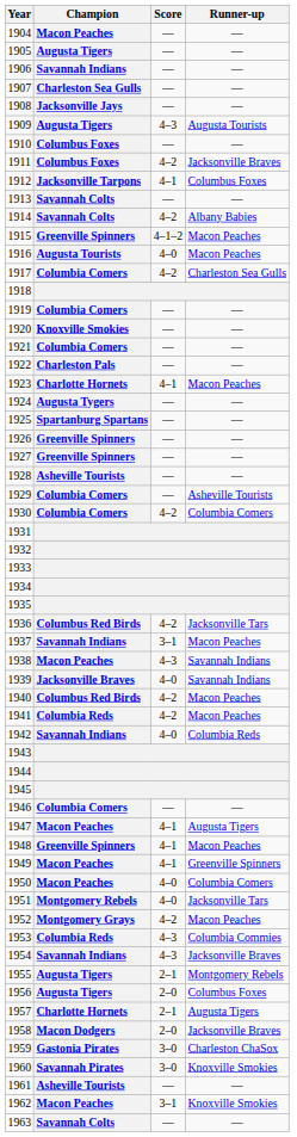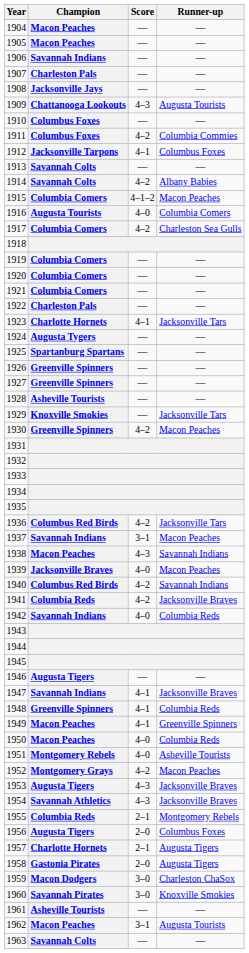1905 | Champion: Augusta Tigers -> Macon Peaches
1907 | Champion: Charleston Sea Gulls -> Charleston Pals
1909 | Champion: Augusta Tigers -> Chattanooga Lookouts
1911 | Runner-up: Jacksonville Braves -> Columbia Commies
1915 | Champion: Greenville Spinners -> Columbia Comers
1916 | Runner-up: Macon Peaches -> Columbia Comers
1920 | Champion: Knoxville Smokies -> Columbia Comers
1923 | Runner-up: Macon Peaches -> Jacksonville Tars
1929 | Champion: Columbia Comers -> Knoxville Smokies
1929 | Runner-up: Asheville Tourists -> Jacksonville Tars
1930 | Champion: Columbia Comers -> Greenville Spinners
1930 | Runner-up: Columbia Comers -> Macon Peaches
1939 | Runner-up: Savannah Indians -> Macon Peaches
1940 | Runner-up: Macon Peaches -> Savannah Indians
1941 | Runner-up: Macon Peaches -> Jacksonville Braves
1946 | Champion: Columbia Comers -> Augusta Tigers
1947 | Champion: Macon Peaches -> Savannah Indians
1947 | Runner-up: Augusta Tigers -> Jacksonville Braves
1948 | Runner-up: Macon Peaches -> Columbia Reds
1950 | Runner-up: Columbia Comers -> Columbia Reds
1951 | Runner-up: Jacksonville Tars -> Asheville Tourists
1953 | Champion: Columbia Reds -> Augusta Tigers
1953 | Runner-up: Columbia Commies -> Jacksonville Braves
1954 | Champion: Savannah Indians -> Savannah Athletics
1955 | Champion: Augusta Tigers -> Columbia Reds
1958 | Champion: Macon Dodgers -> Gastonia Pirates
1958 | Runner-up: Jacksonville Braves -> Augusta Tigers
1959 | Champion: Gastonia Pirates -> Macon Dodgers
1962 | Runner-up: Knoxville Smokies -> Augusta Tourists
